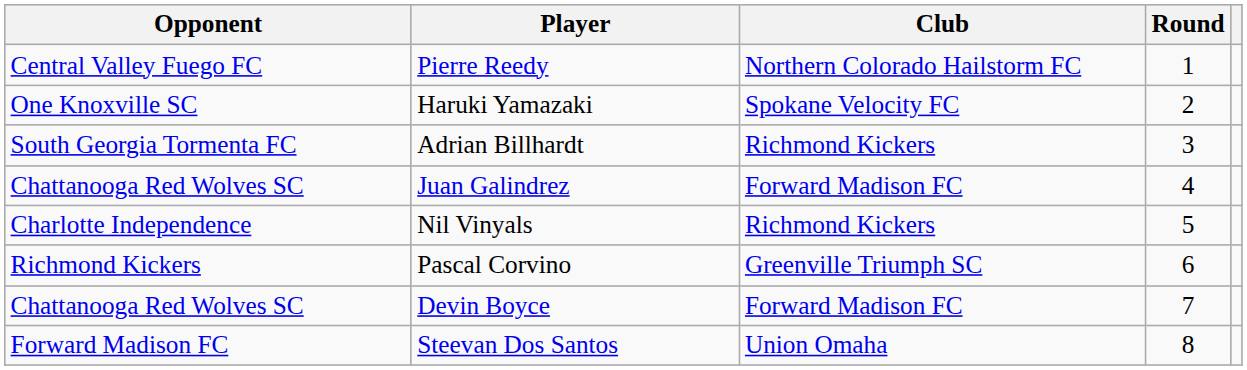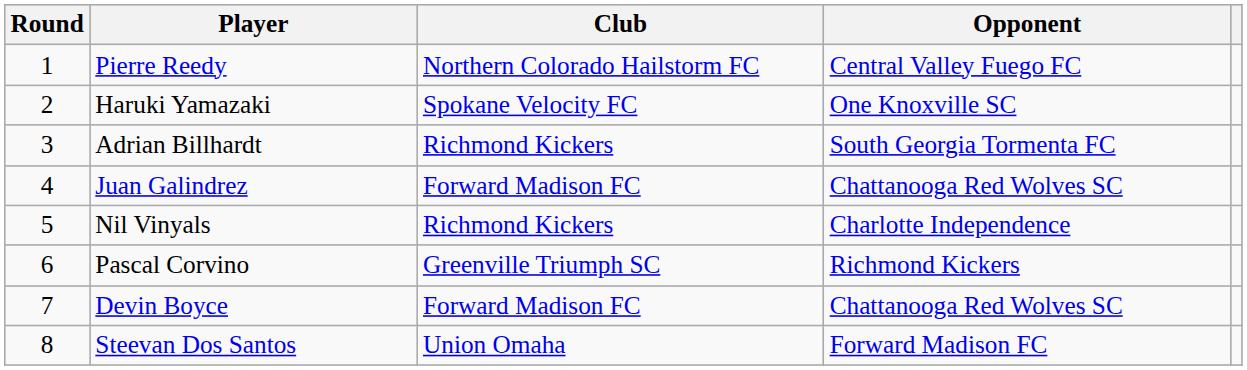columns swapped: Round <-> Opponent
